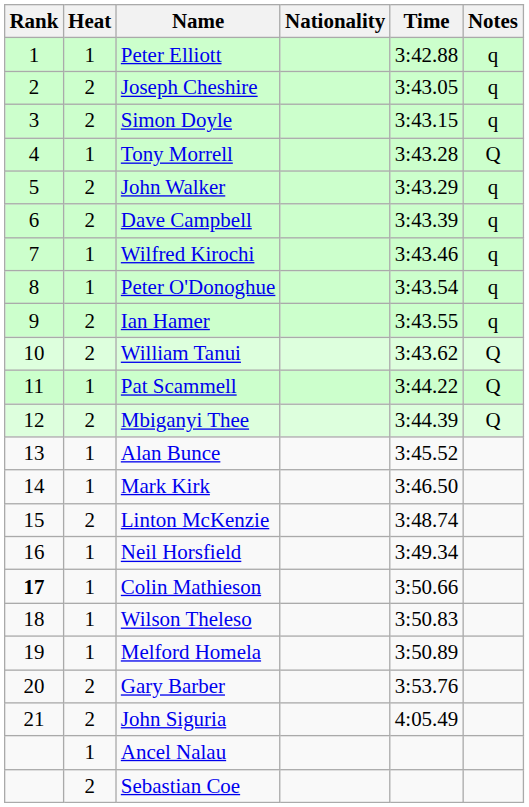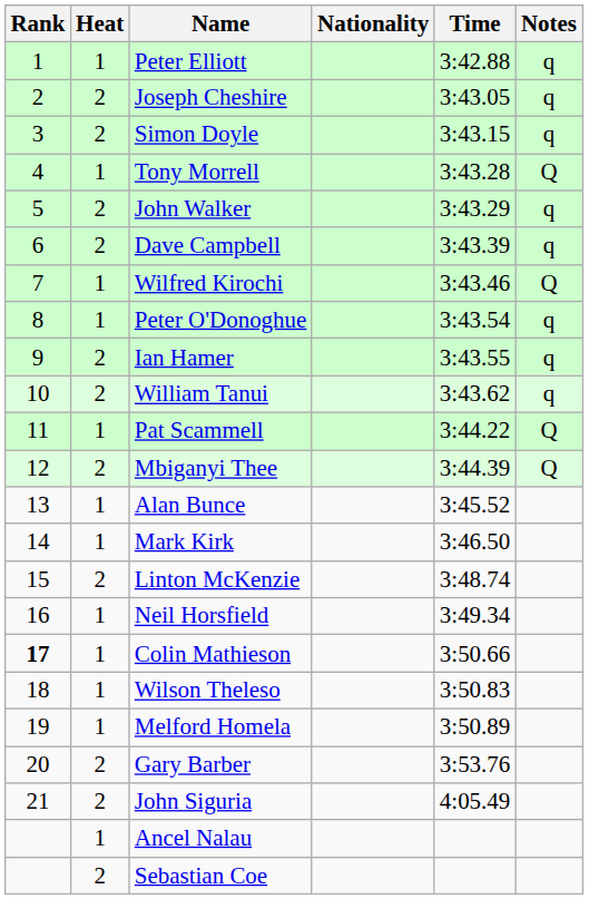Wilfred Kirochi | Notes: q -> Q
William Tanui | Notes: Q -> q
